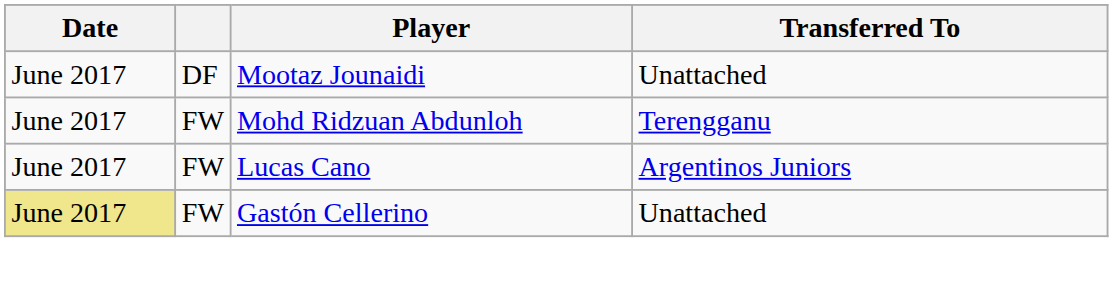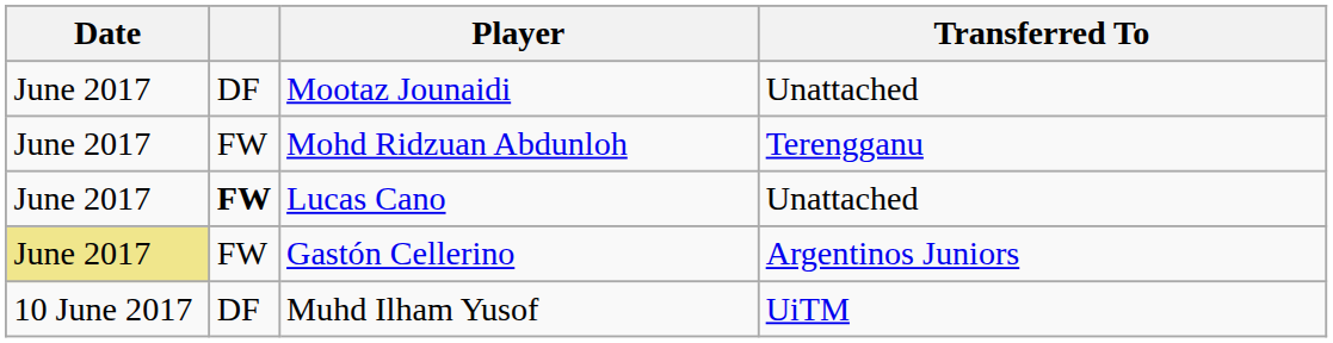Lucas Cano | column 2: normal -> bold
Lucas Cano | Transferred To: Argentinos Juniors -> Unattached
Gastón Cellerino | Transferred To: Unattached -> Argentinos Juniors
+ row: 10 June 2017 | DF | Muhd Ilham Yusof | UiTM
